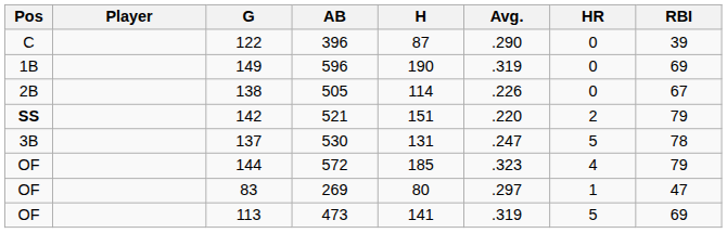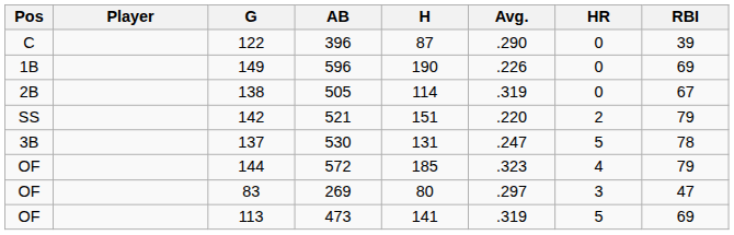149 | Avg.: .319 -> .226
138 | Avg.: .226 -> .319
142 | Pos: bold -> normal
83 | HR: 1 -> 3
